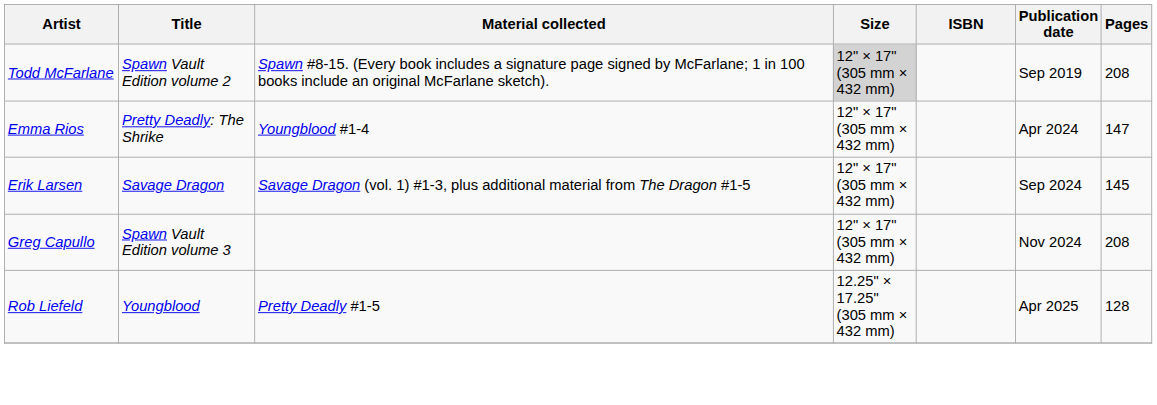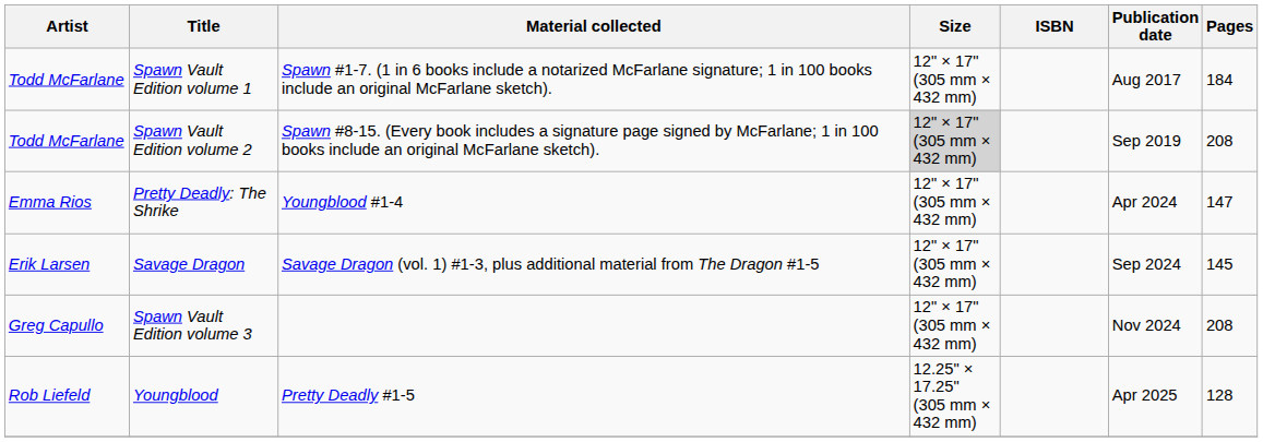+ row: Todd McFarlane | Spawn Vault Edition volume 1 | Spawn #1-7. (1 in 6 books include a notarized McFarlane signature; 1 in 100 books include an original McFarlane sketch). | 12" × 17" (305 mm × 432 mm) | Aug 2017 | 184
